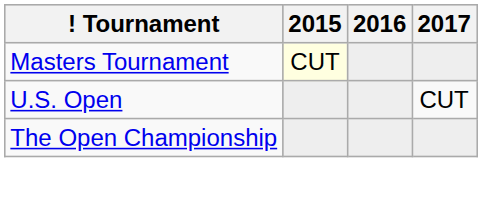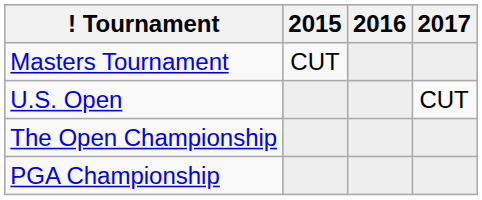Masters Tournament | 2015: lightyellow background -> no background
+ row: PGA Championship
